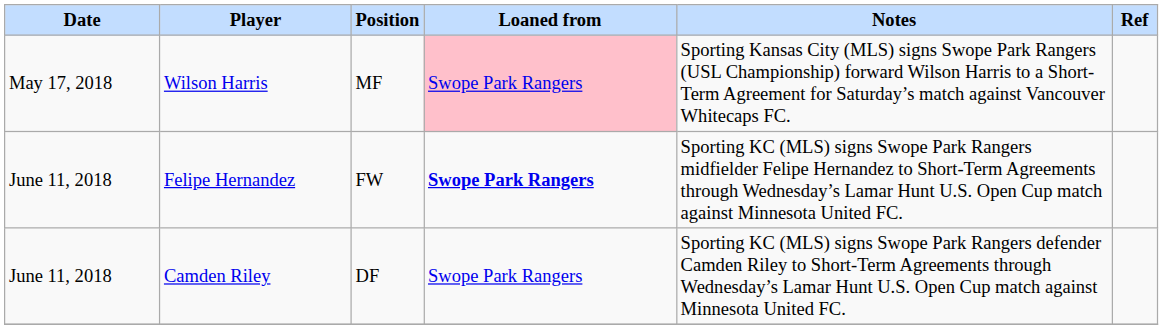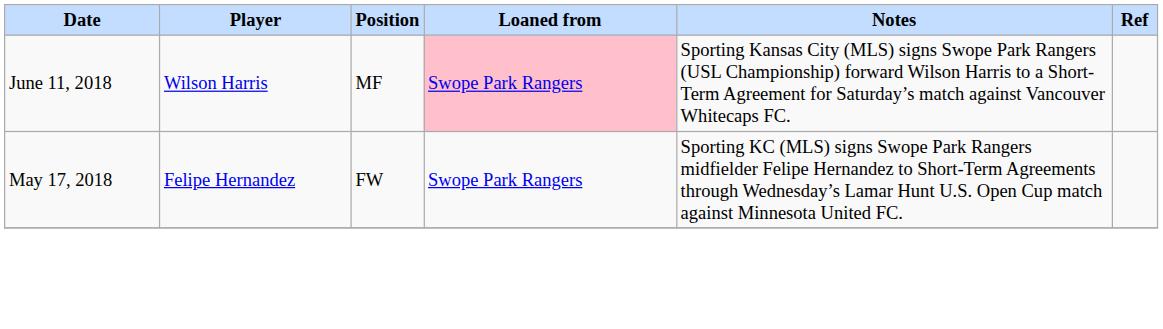Wilson Harris | Date: May 17, 2018 -> June 11, 2018
Felipe Hernandez | Date: June 11, 2018 -> May 17, 2018
Felipe Hernandez | Loaned from: bold -> normal
- row: June 11, 2018 | Camden Riley | DF | Swope Park Rangers | Sporting KC (MLS) signs Swope Park Rangers defender Camden Riley to Short-Term Agreements through Wednesday’s Lamar Hunt U.S. Open Cup match against Minnesota United FC.
